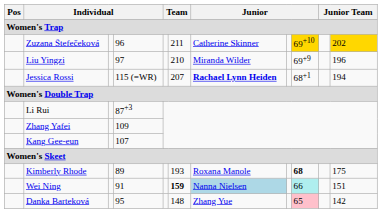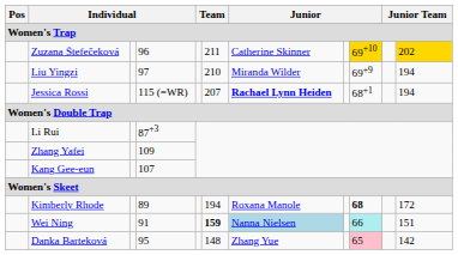Liu Yingzi | column 11: 196 -> 194
Kimberly Rhode | column 6: 193 -> 194
Kimberly Rhode | column 11: 175 -> 172
